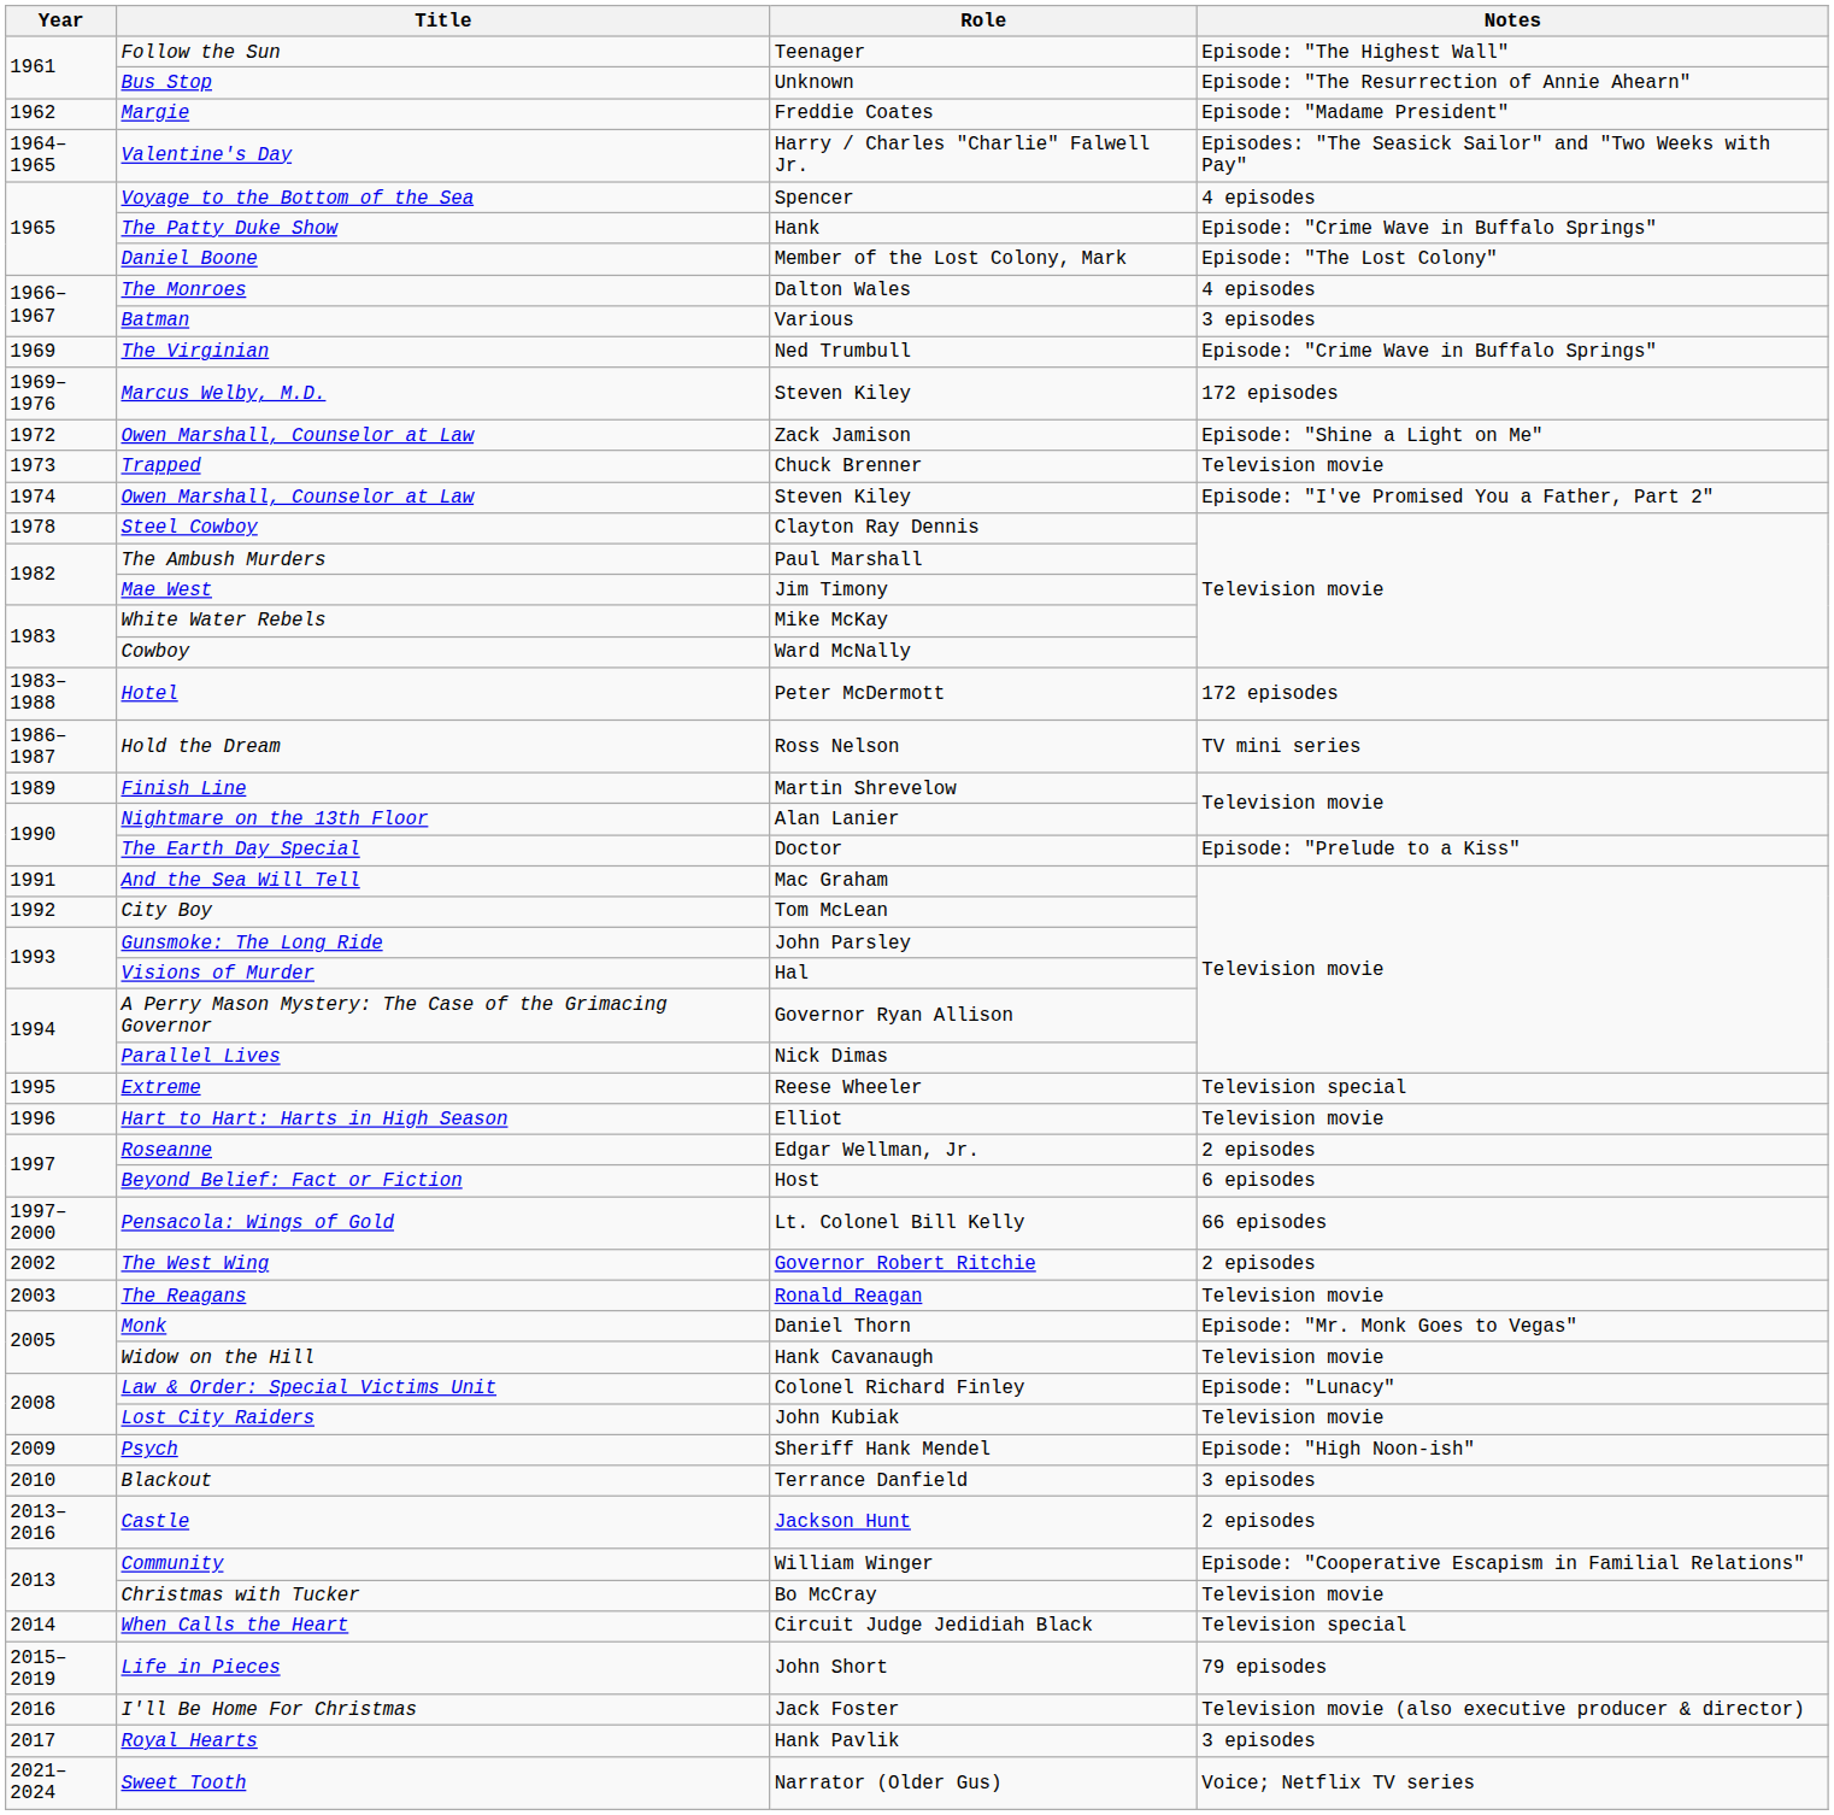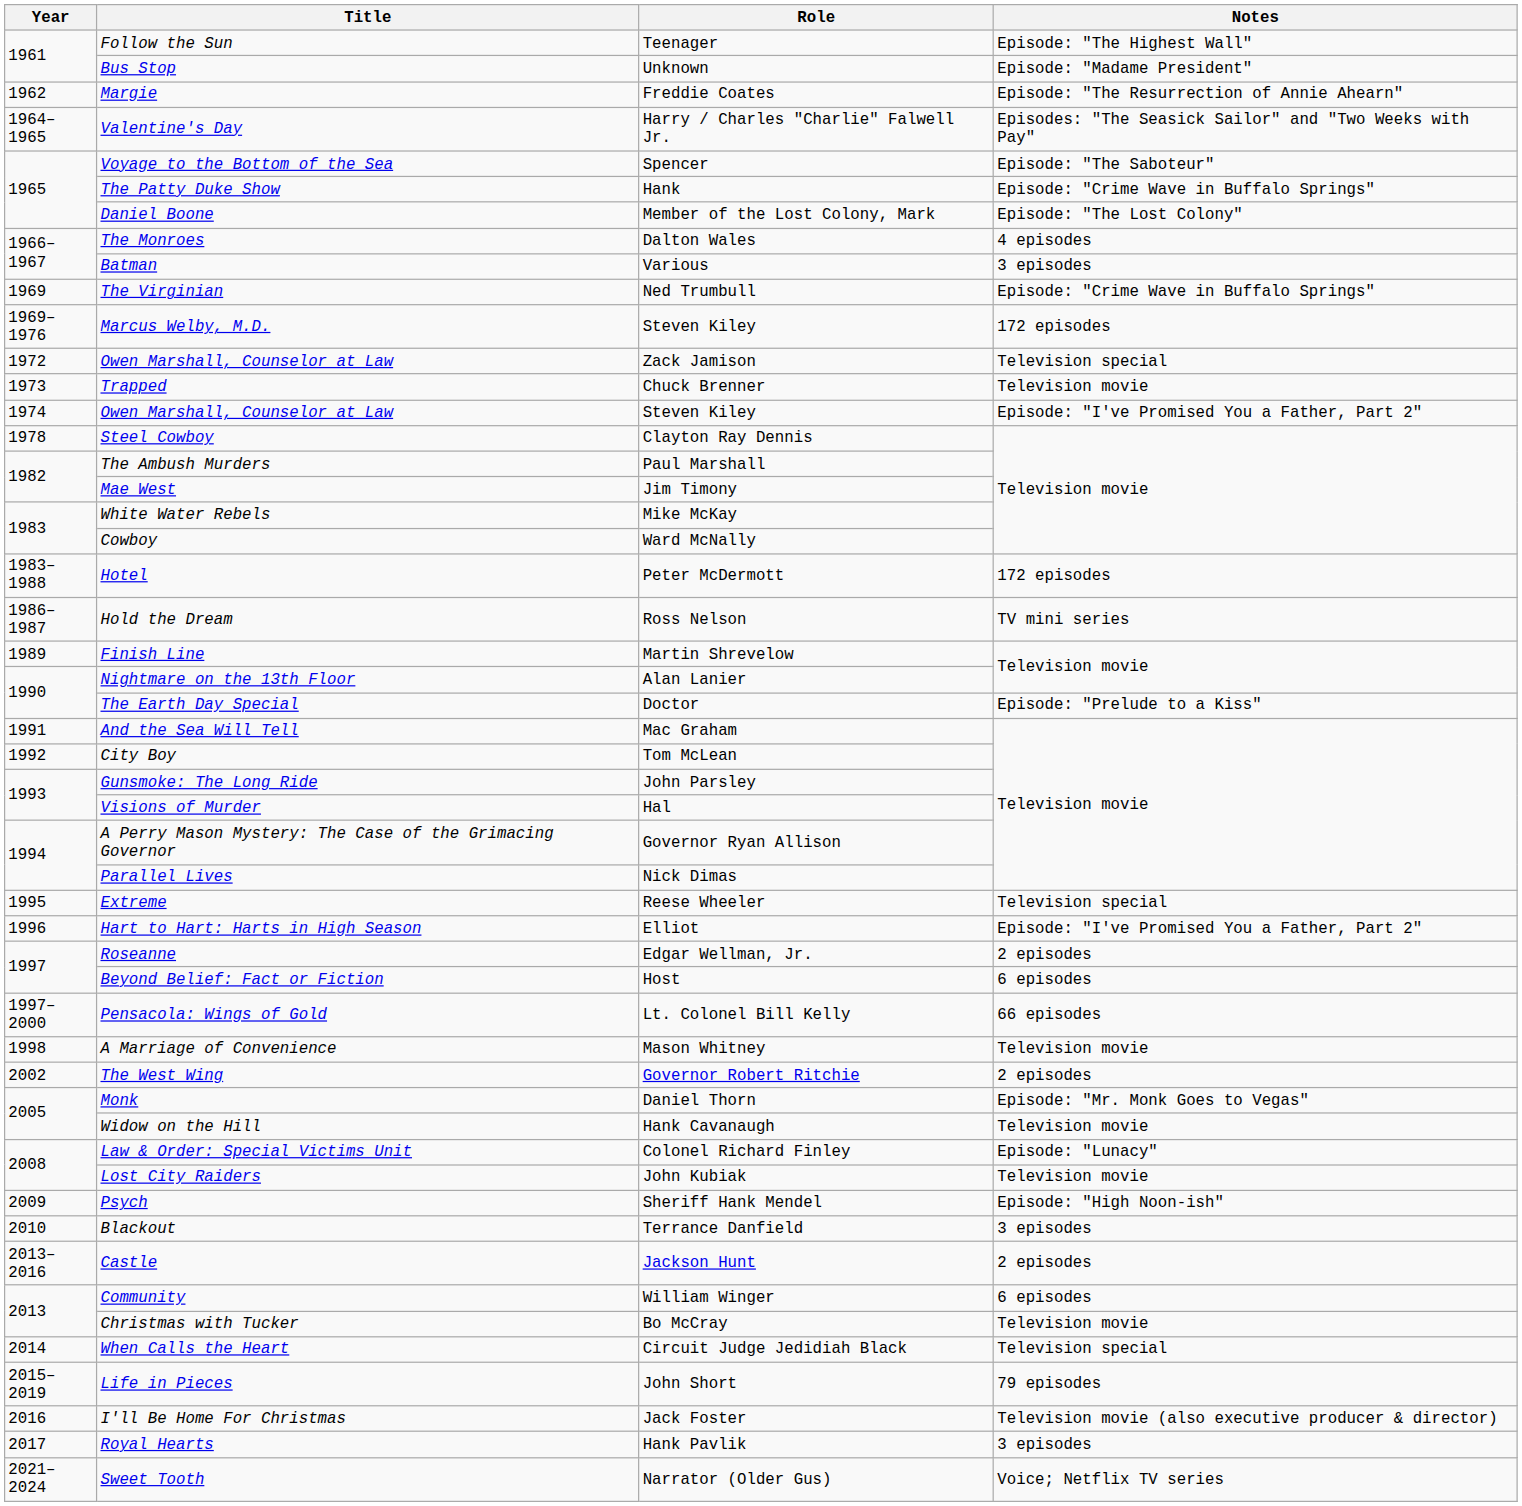Bus Stop | Notes: Episode: "The Resurrection of Annie Ahearn" -> Episode: "Madame President"
Margie | Notes: Episode: "Madame President" -> Episode: "The Resurrection of Annie Ahearn"
Voyage to the Bottom of the Sea | Notes: 4 episodes -> Episode: "The Saboteur"
Owen Marshall, Counselor at Law / Zack Jamison | Notes: Episode: "Shine a Light on Me" -> Television special
Hart to Hart: Harts in High Season | Notes: Television movie -> Episode: "I've Promised You a Father, Part 2"
+ row: 1998 | A Marriage of Convenience | Mason Whitney | Television movie
- row: 2003 | The Reagans | Ronald Reagan | Television movie
Community | Notes: Episode: "Cooperative Escapism in Familial Relations" -> 6 episodes
